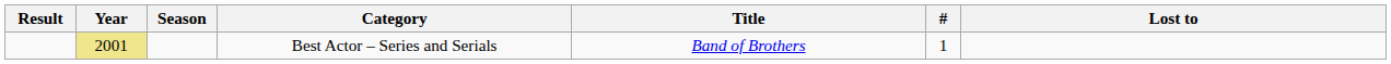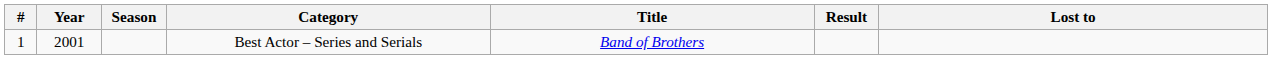columns swapped: # <-> Result
Best Actor – Series and Serials | Year: khaki background -> no background
